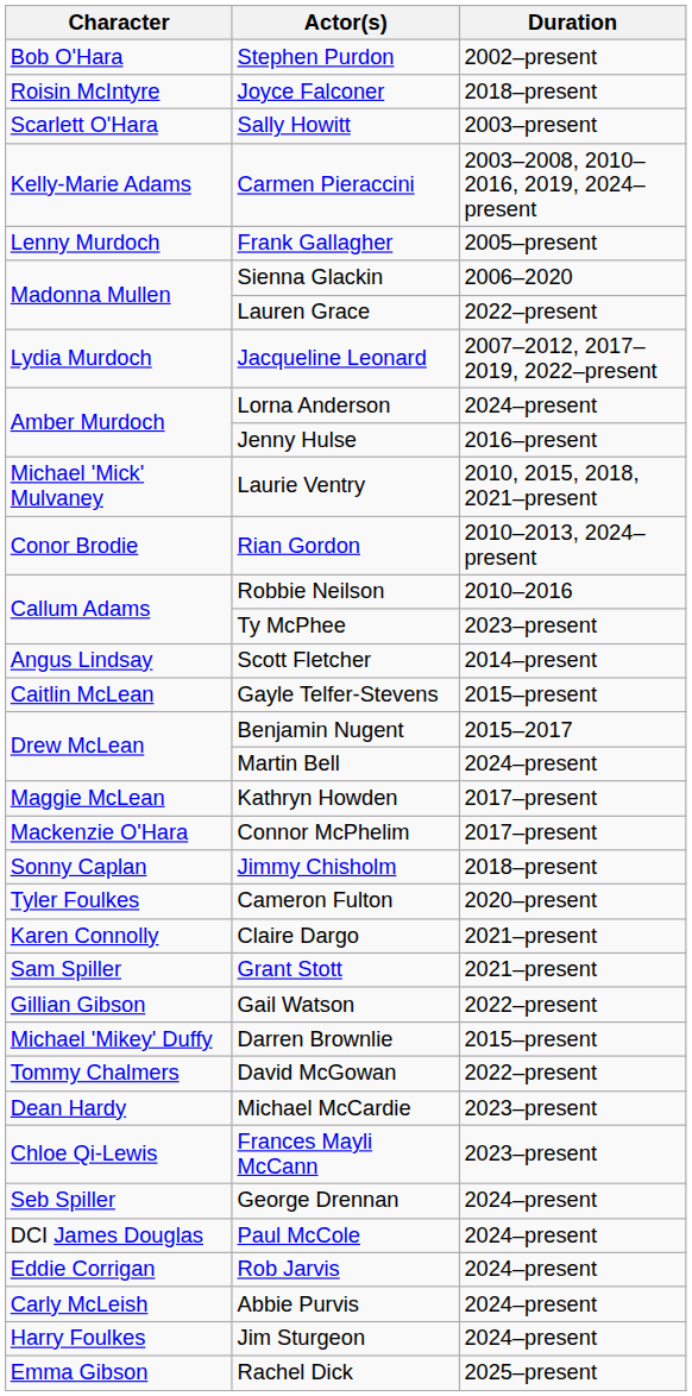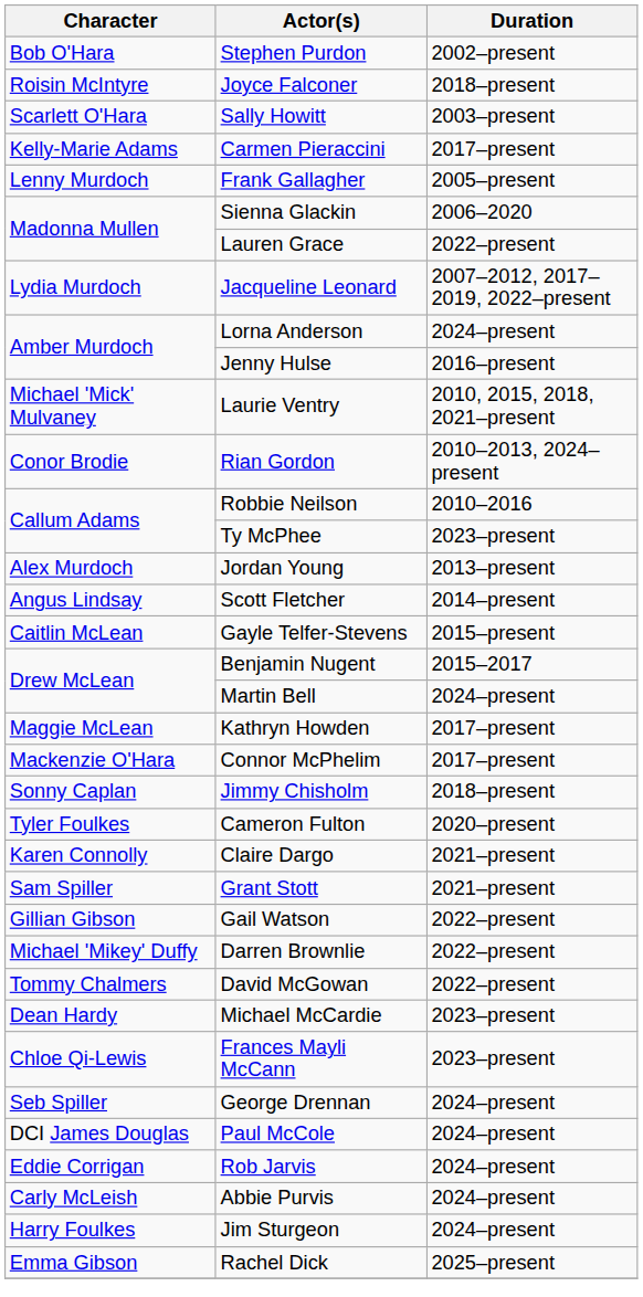Carmen Pieraccini | Duration: 2003–2008, 2010–2016, 2019, 2024–present -> 2017–present
+ row: Alex Murdoch | Jordan Young | 2013–present
Darren Brownlie | Duration: 2015–present -> 2022–present
